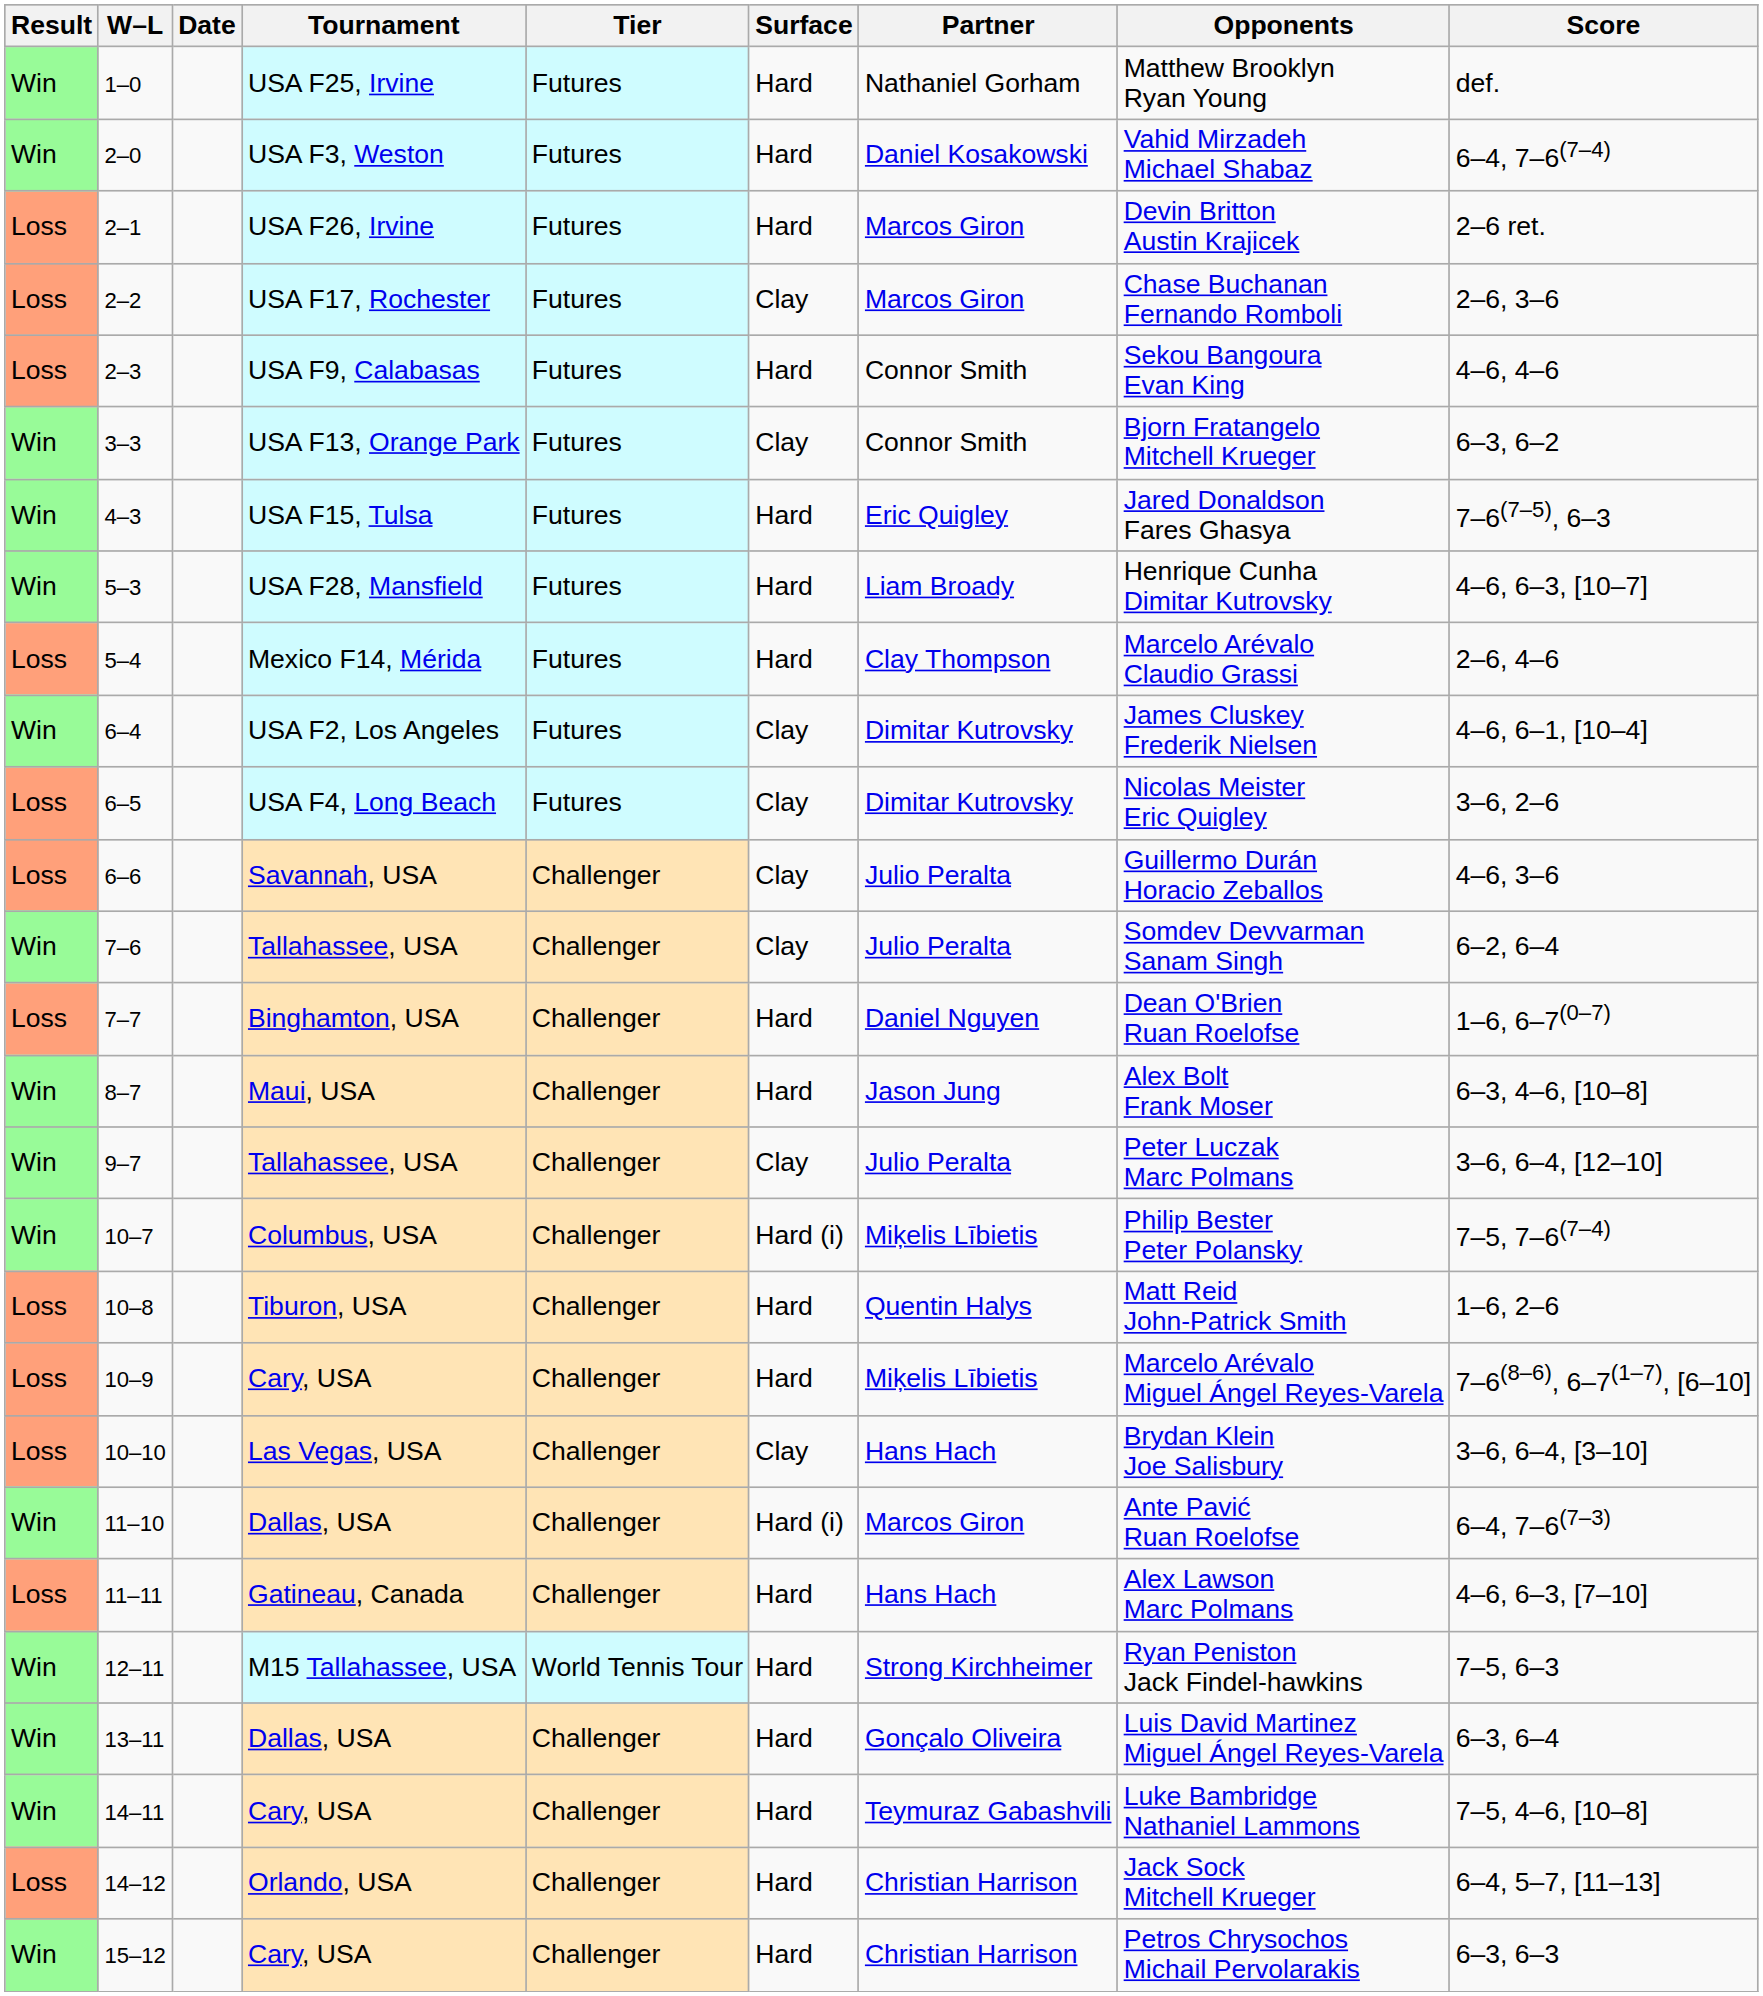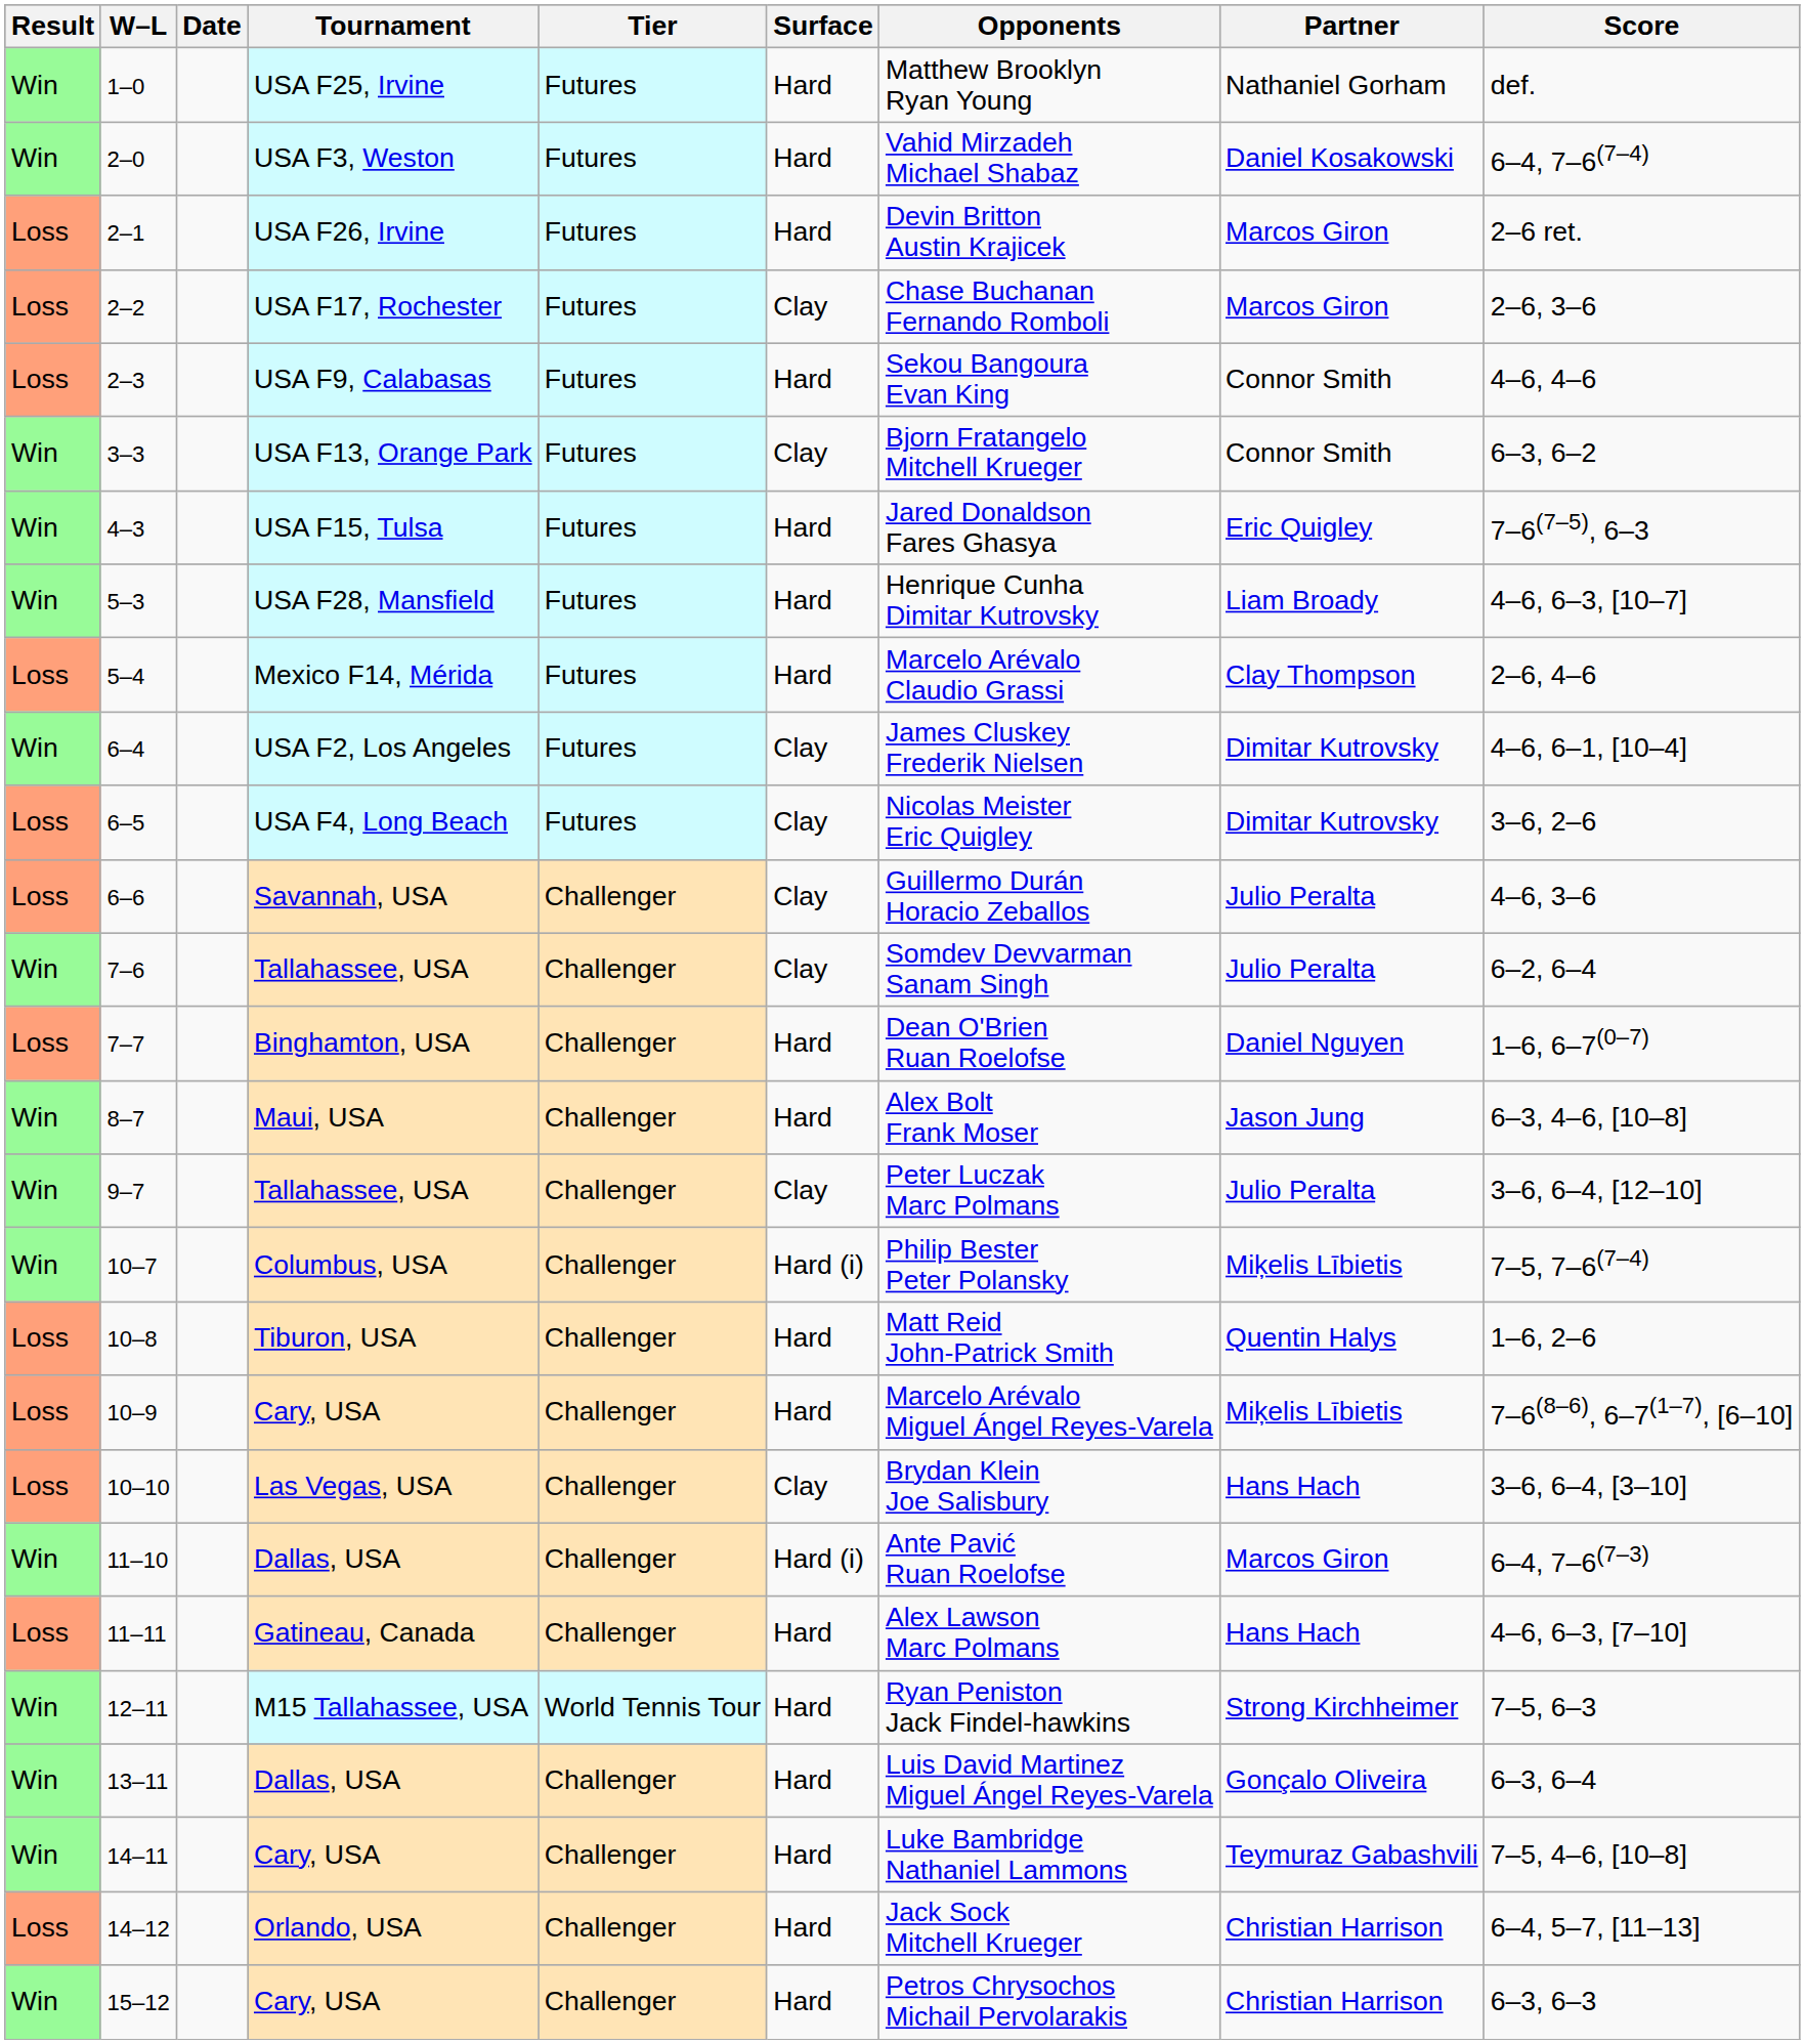columns swapped: Partner <-> Opponents
